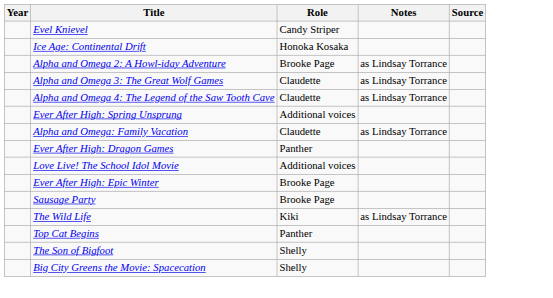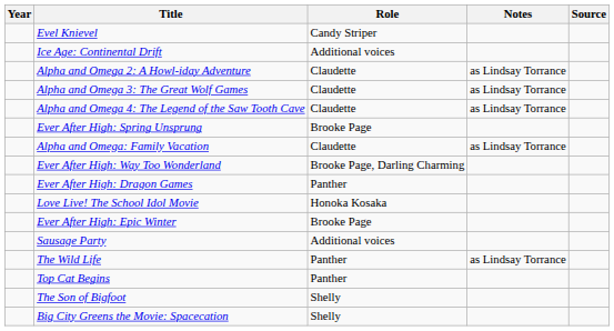Ice Age: Continental Drift | Role: Honoka Kosaka -> Additional voices
Alpha and Omega 2: A Howl-iday Adventure | Role: Brooke Page -> Claudette
Ever After High: Spring Unsprung | Role: Additional voices -> Brooke Page
+ row: Ever After High: Way Too Wonderland | Brooke Page, Darling Charming
Love Live! The School Idol Movie | Role: Additional voices -> Honoka Kosaka
Sausage Party | Role: Brooke Page -> Additional voices
The Wild Life | Role: Kiki -> Panther
